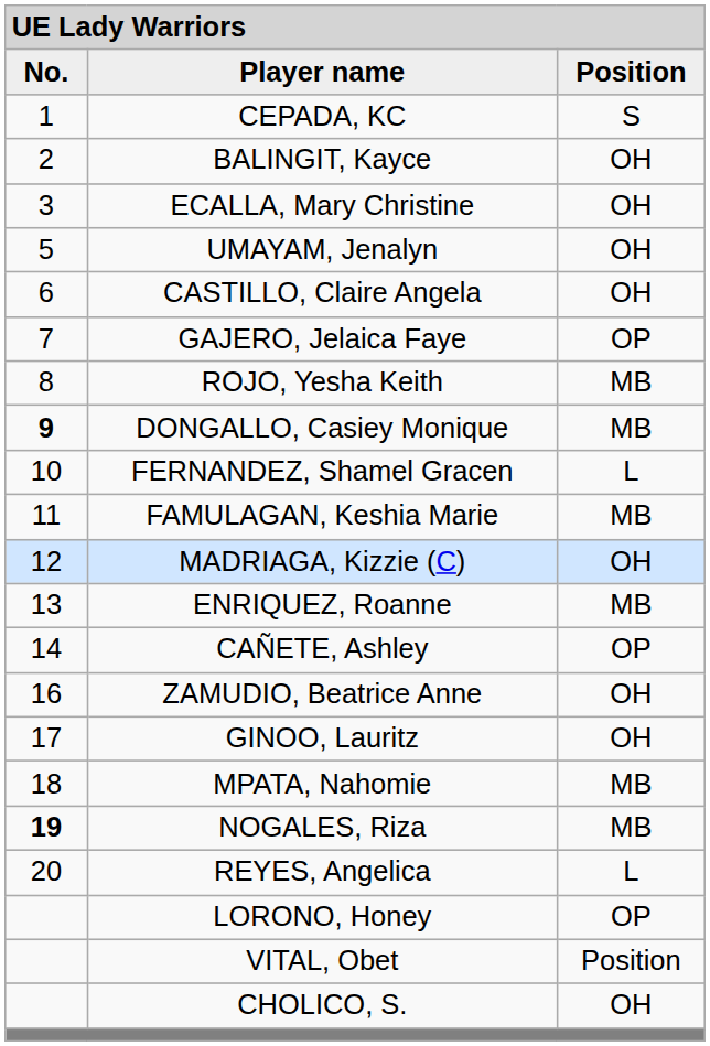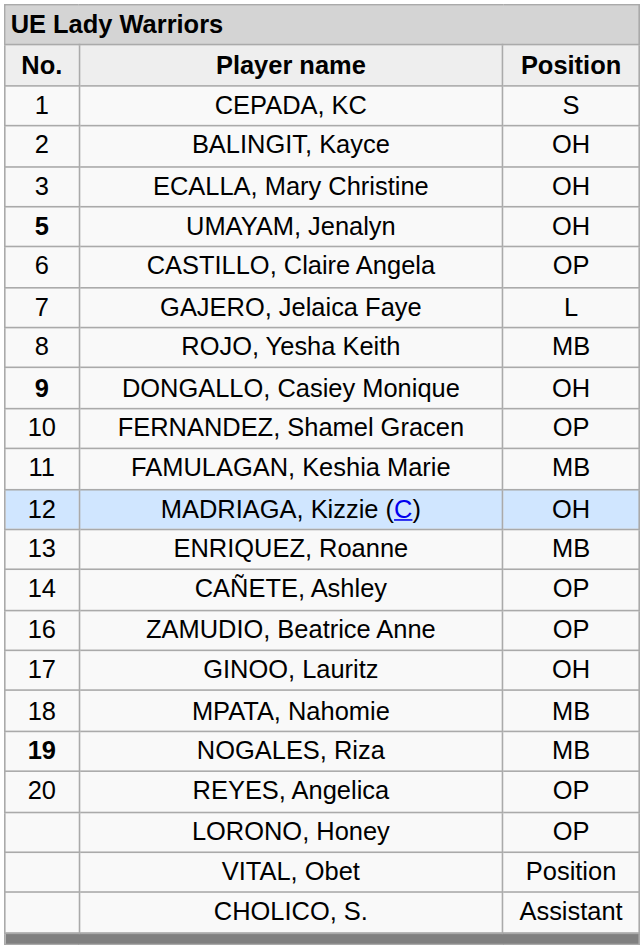UMAYAM, Jenalyn | column 1: normal -> bold
CASTILLO, Claire Angela | column 3: OH -> OP
GAJERO, Jelaica Faye | column 3: OP -> L
DONGALLO, Casiey Monique | column 3: MB -> OH
FERNANDEZ, Shamel Gracen | column 3: L -> OP
ZAMUDIO, Beatrice Anne | column 3: OH -> OP
REYES, Angelica | column 3: L -> OP
CHOLICO, S. | column 3: OH -> Assistant
